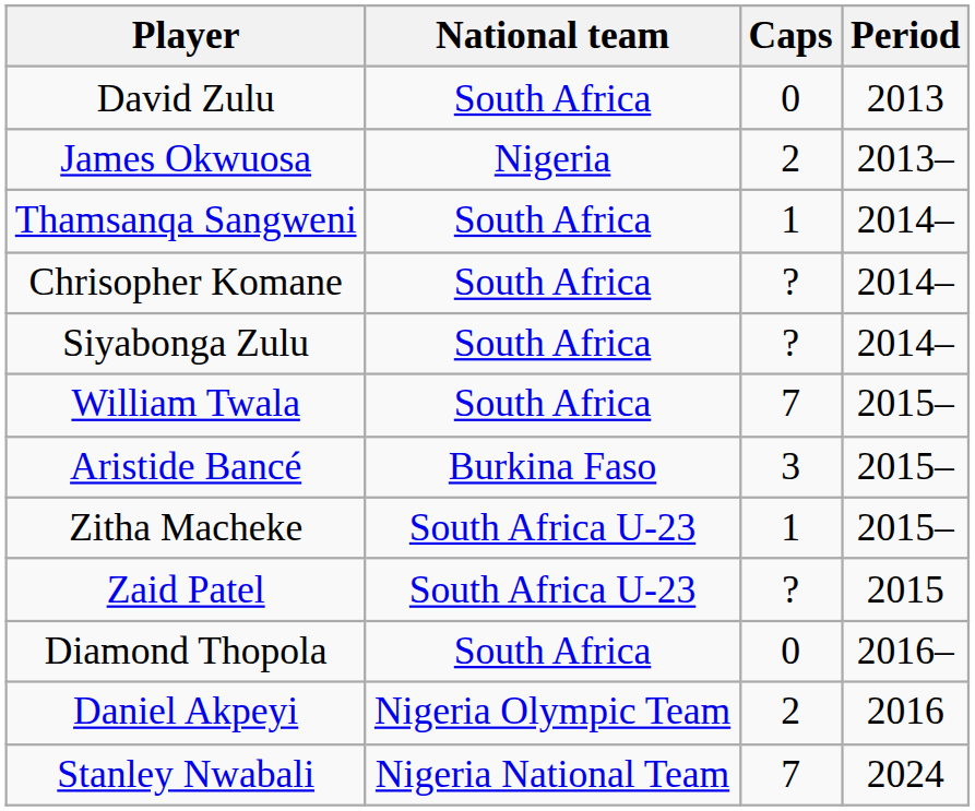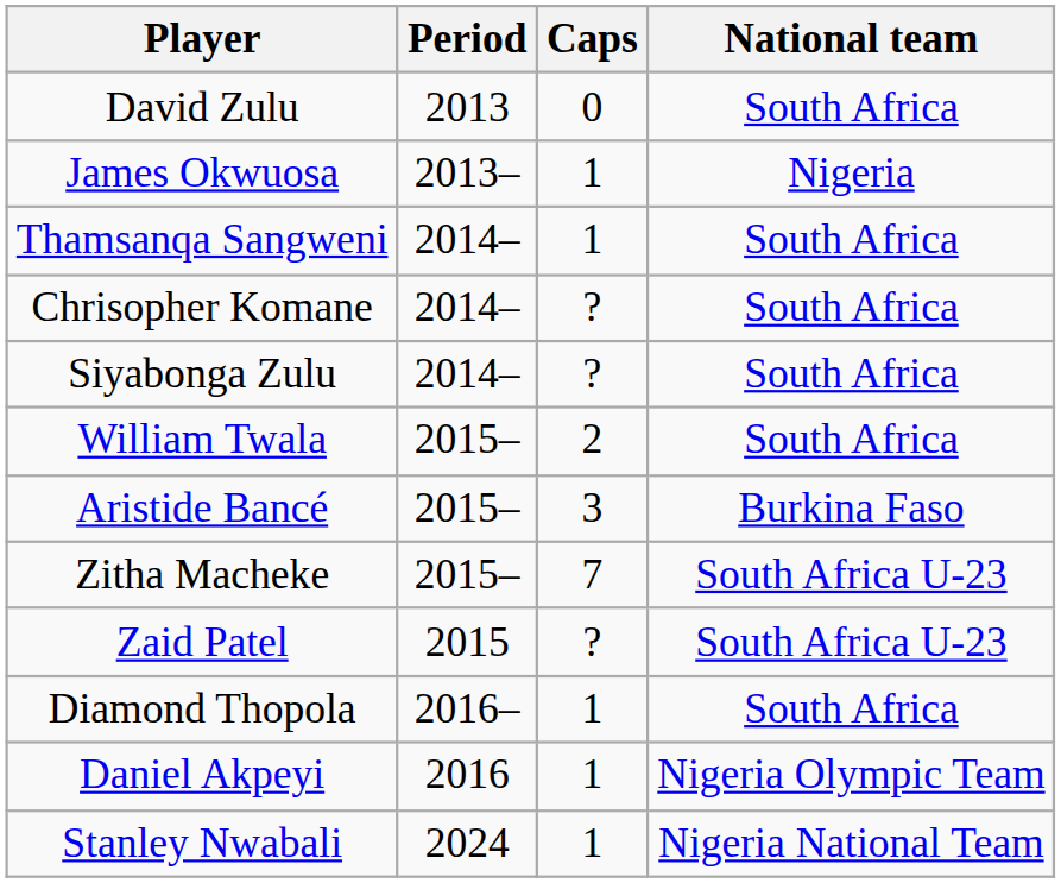columns swapped: National team <-> Period
James Okwuosa | Caps: 2 -> 1
William Twala | Caps: 7 -> 2
Zitha Macheke | Caps: 1 -> 7
Diamond Thopola | Caps: 0 -> 1
Daniel Akpeyi | Caps: 2 -> 1
Stanley Nwabali | Caps: 7 -> 1
